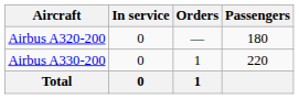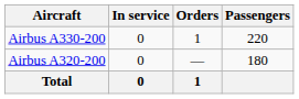rows swapped: Airbus A330-200 <-> Airbus A320-200
